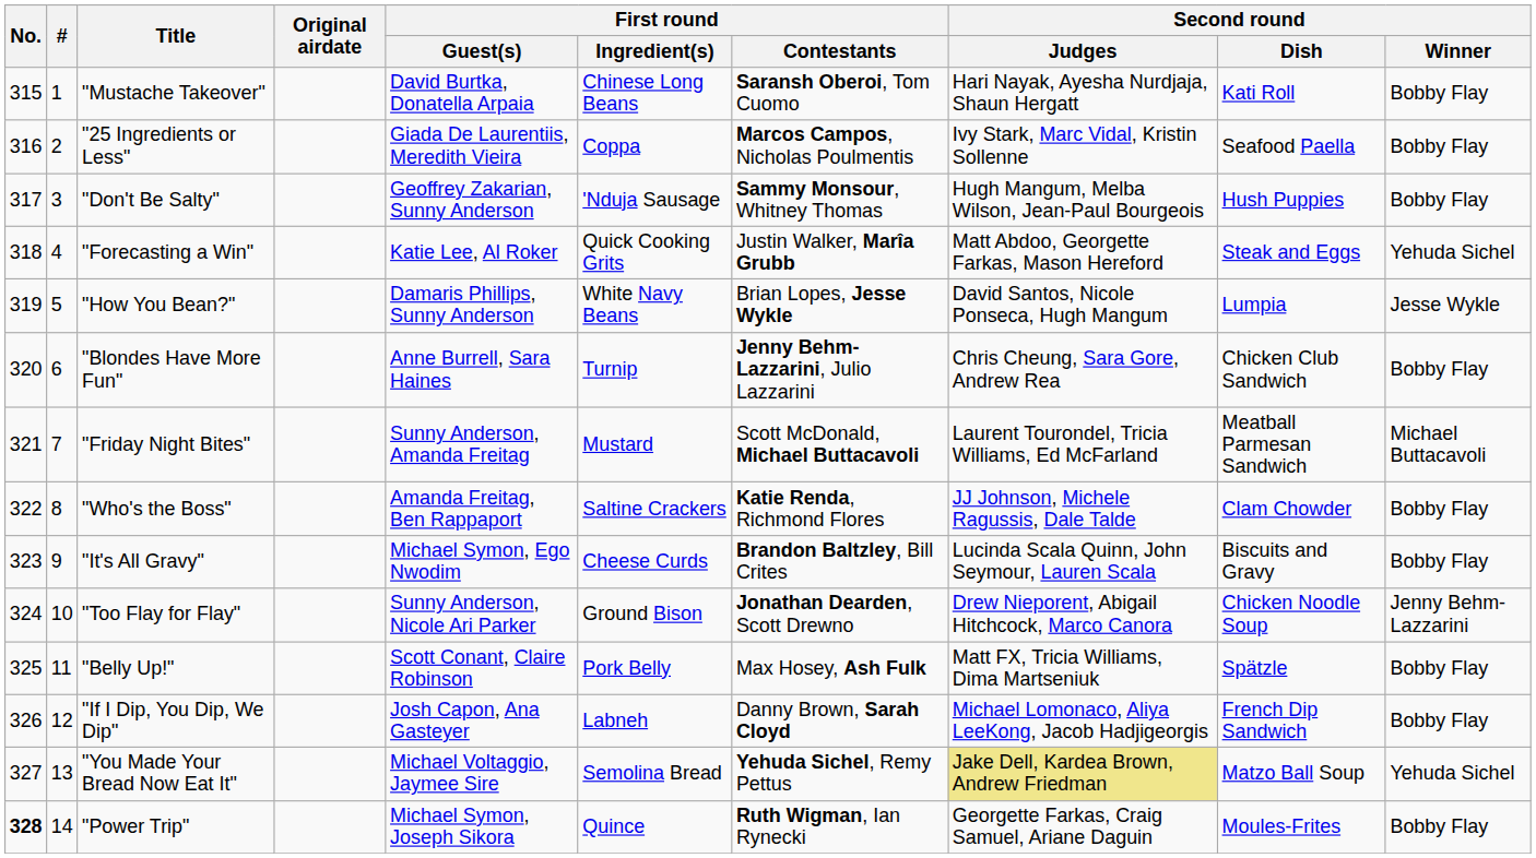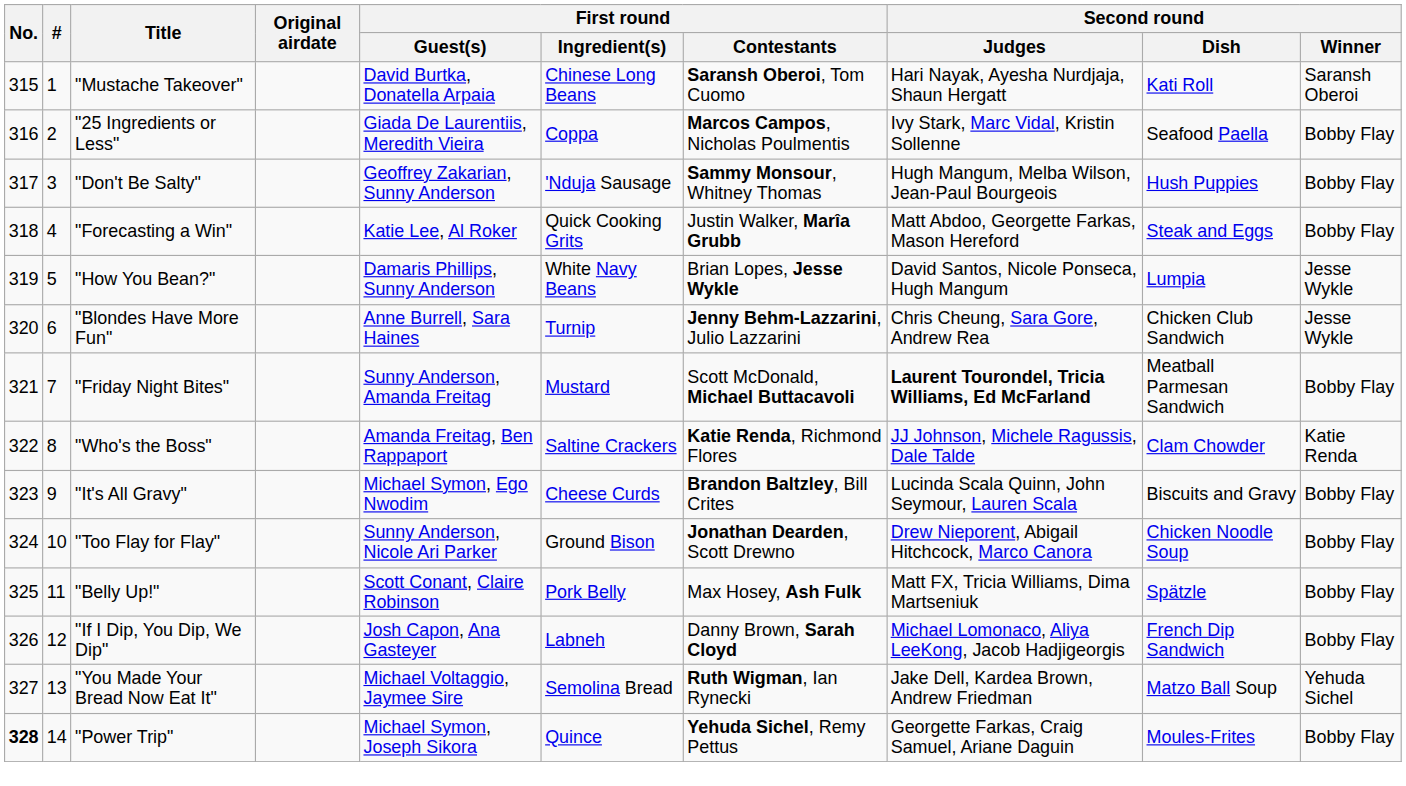"Mustache Takeover" | Second round / Winner: Bobby Flay -> Saransh Oberoi
"Forecasting a Win" | Second round / Winner: Yehuda Sichel -> Bobby Flay
"Blondes Have More Fun" | Second round / Winner: Bobby Flay -> Jesse Wykle
"Friday Night Bites" | Second round / Judges: normal -> bold
"Friday Night Bites" | Second round / Winner: Michael Buttacavoli -> Bobby Flay
"Who's the Boss" | Second round / Winner: Bobby Flay -> Katie Renda
"Too Flay for Flay" | Second round / Winner: Jenny Behm-Lazzarini -> Bobby Flay
"You Made Your Bread Now Eat It" | First round / Contestants: Yehuda Sichel, Remy Pettus -> Ruth Wigman, Ian Rynecki
"You Made Your Bread Now Eat It" | Second round / Judges: khaki background -> no background
"Power Trip" | First round / Contestants: Ruth Wigman, Ian Rynecki -> Yehuda Sichel, Remy Pettus
